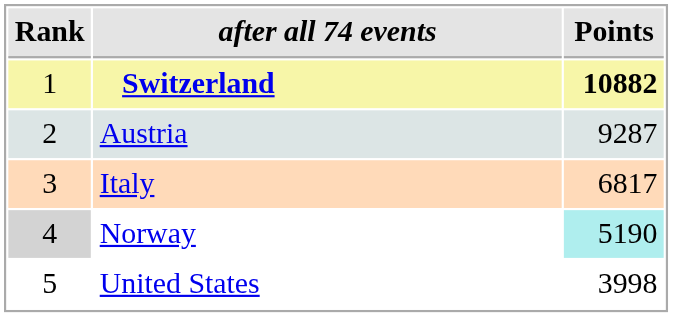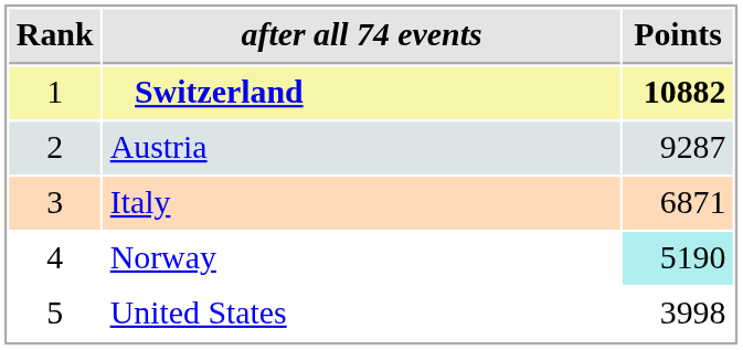Italy | Points: 6817 -> 6871
Norway | Rank: lightgrey background -> no background
